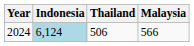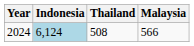2024 | Thailand: 506 -> 508
